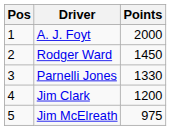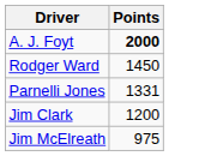- column: Pos | 1 | 2 | 3 | 4 | 5
A. J. Foyt | Points: normal -> bold
Parnelli Jones | Points: 1330 -> 1331
